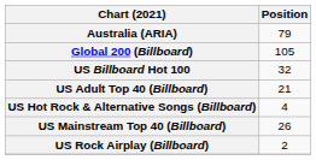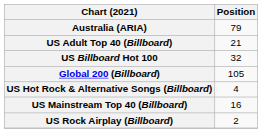rows swapped: Global 200 (Billboard) <-> US Adult Top 40 (Billboard)
US Mainstream Top 40 (Billboard) | Position: 26 -> 16
